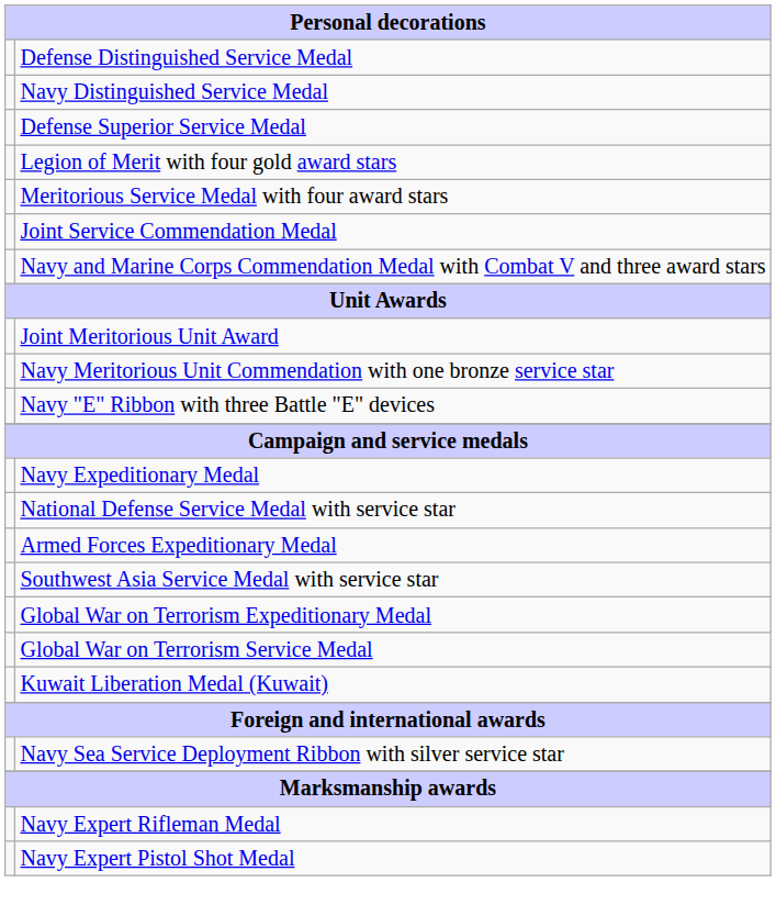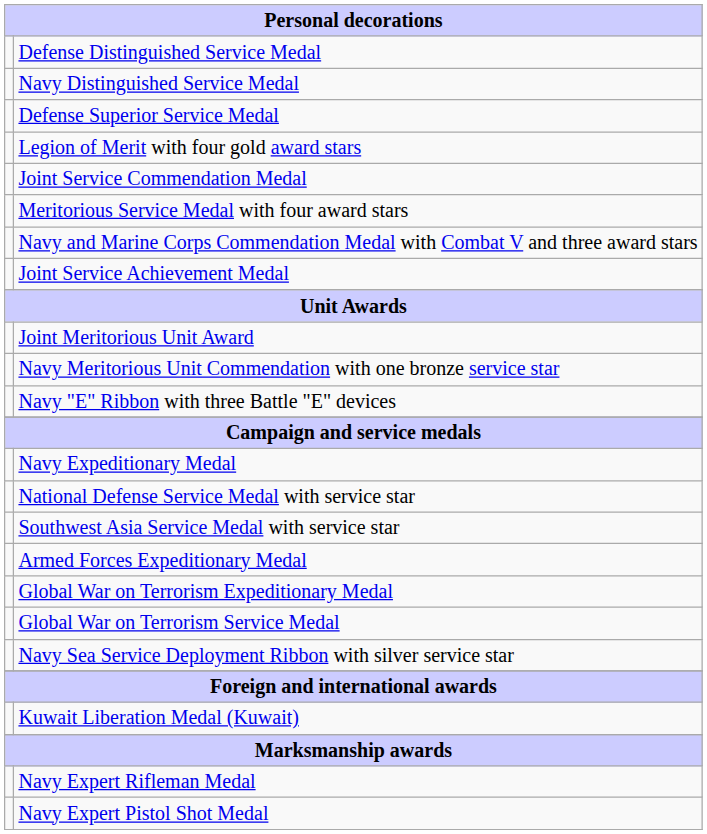rows swapped: Meritorious Service Medal with four award stars <-> Joint Service Commendation Medal
+ row: Joint Service Achievement Medal
rows swapped: Armed Forces Expeditionary Medal <-> Southwest Asia Service Medal with service star
rows swapped: Navy Sea Service Deployment Ribbon with silver service star <-> Kuwait Liberation Medal (Kuwait)
